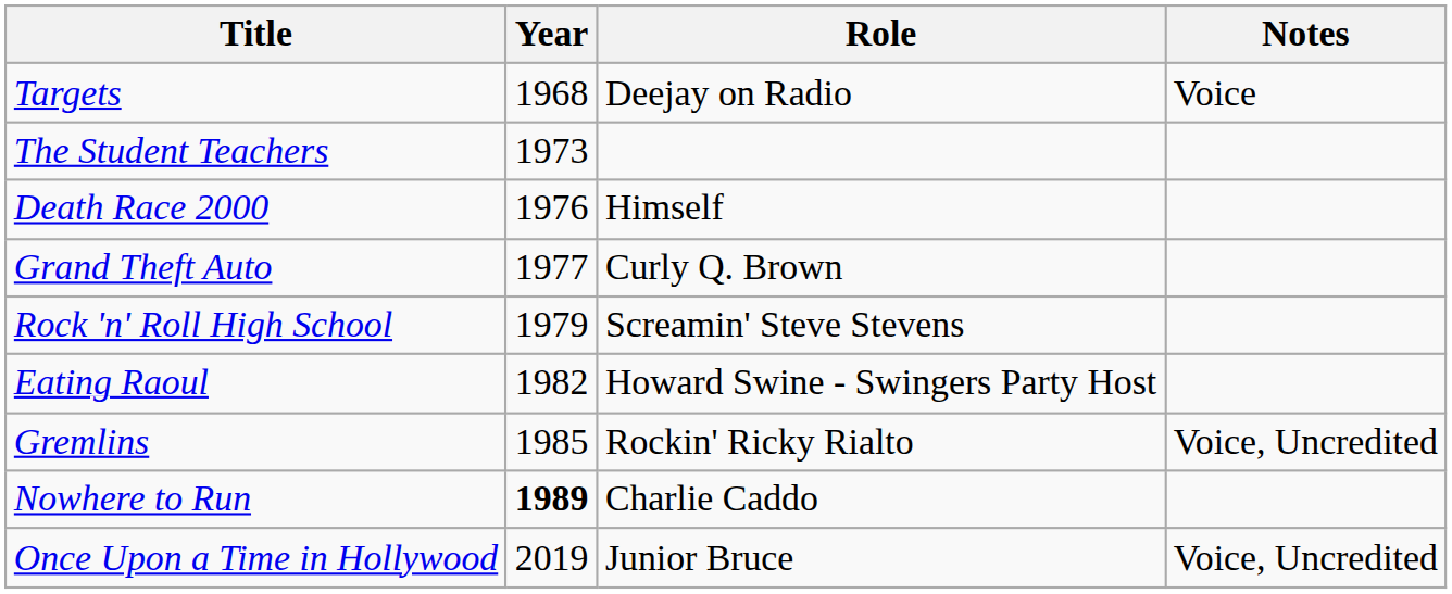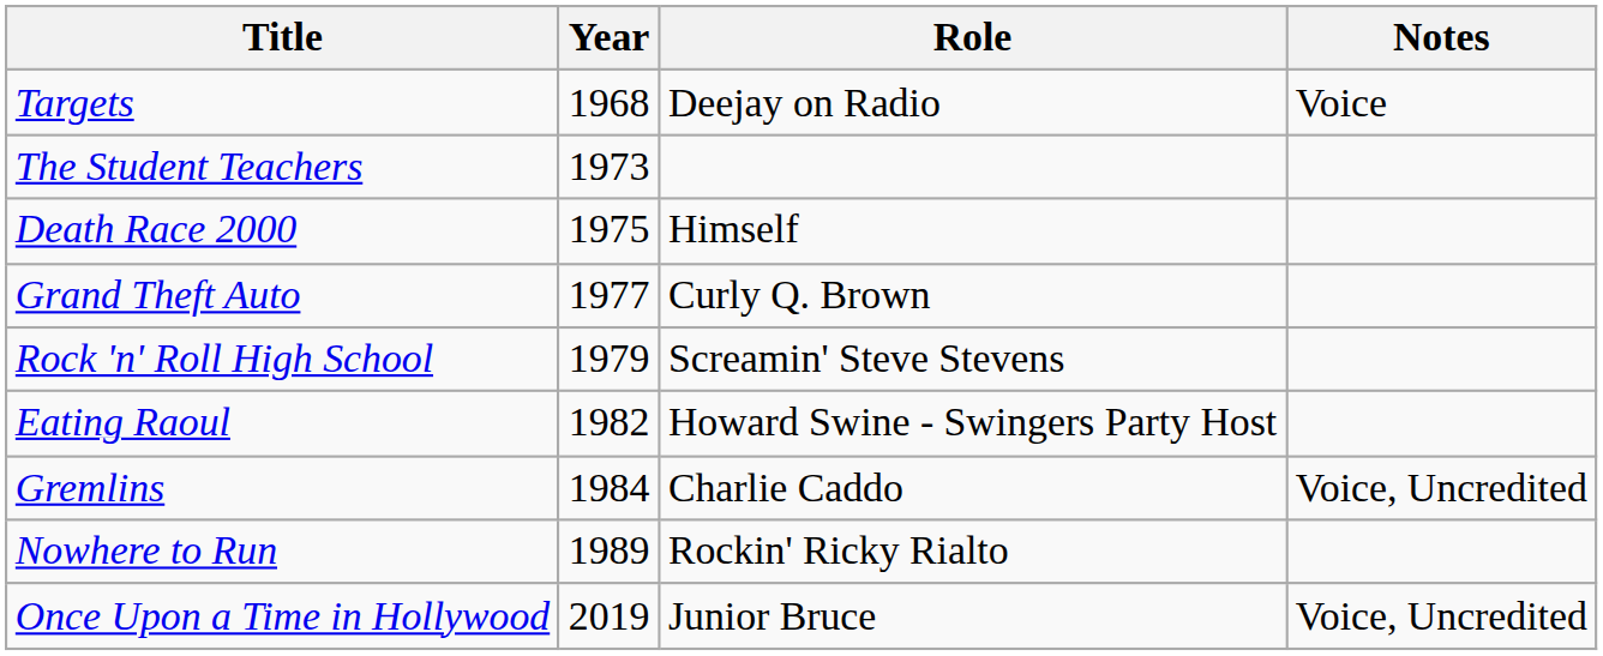Death Race 2000 | Year: 1976 -> 1975
Gremlins | Year: 1985 -> 1984
Gremlins | Role: Rockin' Ricky Rialto -> Charlie Caddo
Nowhere to Run | Year: bold -> normal
Nowhere to Run | Role: Charlie Caddo -> Rockin' Ricky Rialto
